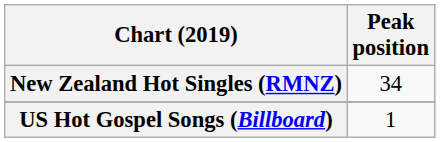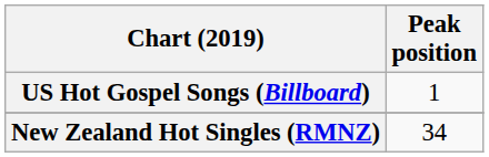rows swapped: New Zealand Hot Singles (RMNZ) <-> US Hot Gospel Songs (Billboard)
